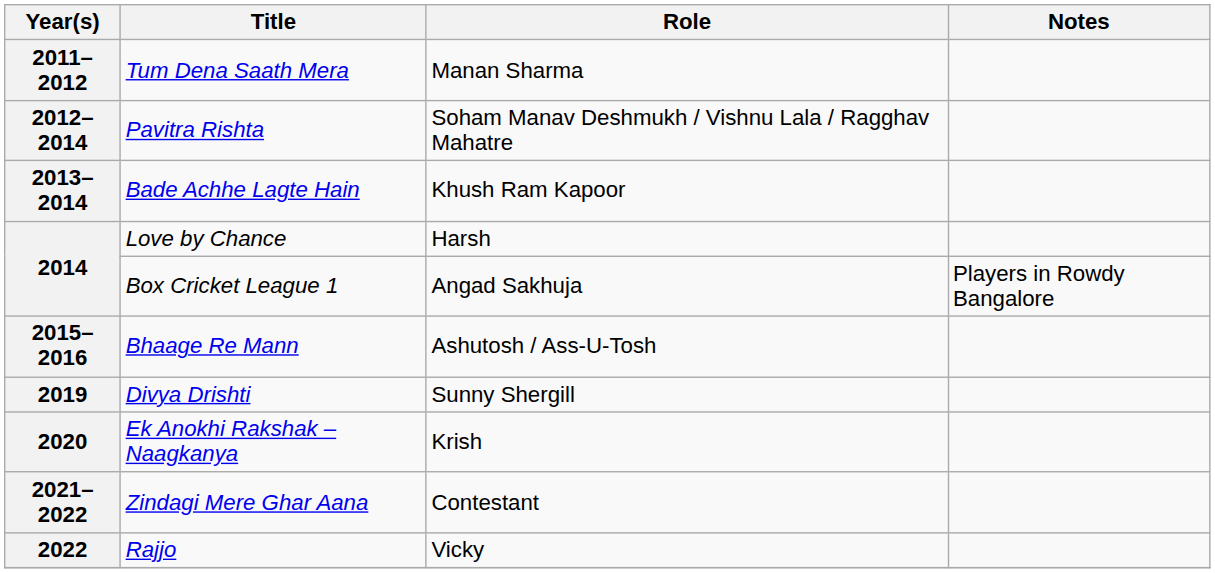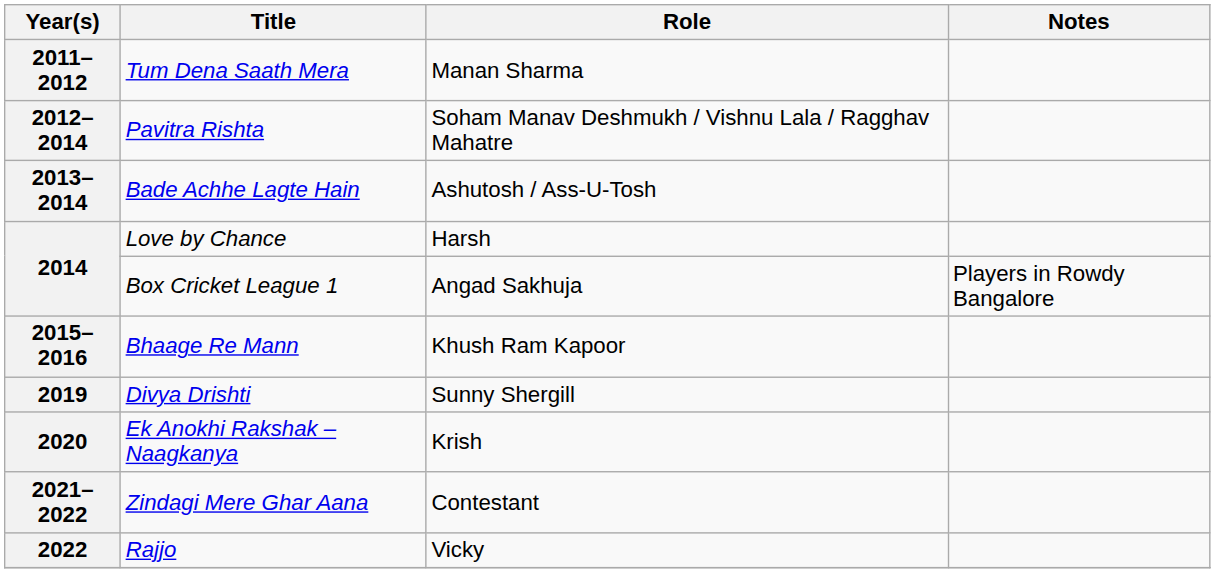2013–2014 | Role: Khush Ram Kapoor -> Ashutosh / Ass-U-Tosh
2015–2016 | Role: Ashutosh / Ass-U-Tosh -> Khush Ram Kapoor
